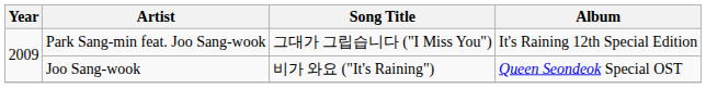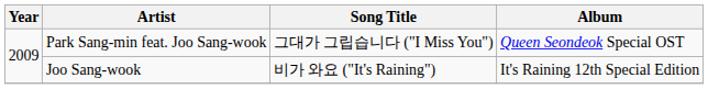Park Sang-min feat. Joo Sang-wook | Album: It's Raining 12th Special Edition -> Queen Seondeok Special OST
Joo Sang-wook | Album: Queen Seondeok Special OST -> It's Raining 12th Special Edition
